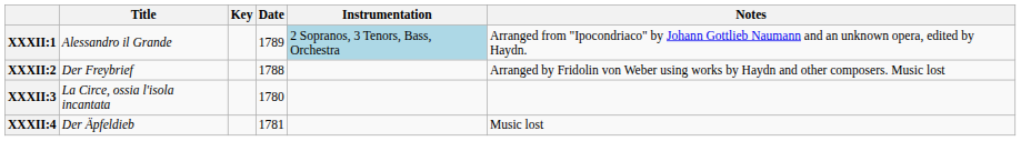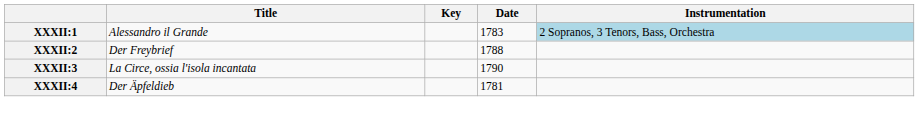- column: Notes | Arranged from "Ipocondriaco" by Johann Gottlieb Naumann and an unknown opera, edited by Haydn. | Arranged by Fridolin von Weber using works by Haydn and other composers. Music lost | Music lost
XXXII:1 | Date: 1789 -> 1783
XXXII:3 | Date: 1780 -> 1790
